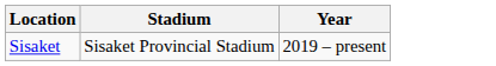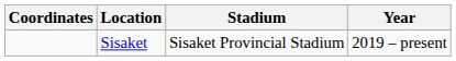+ column: Coordinates
